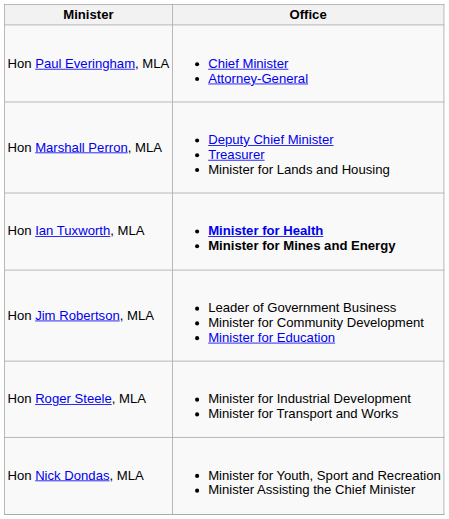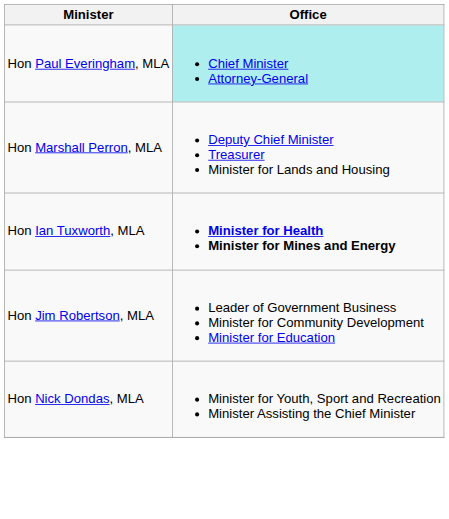Hon Paul Everingham, MLA | Office: no background -> paleturquoise background
- row: Hon Roger Steele, MLA | Minister for Industrial Development Minister for Transport and Works
